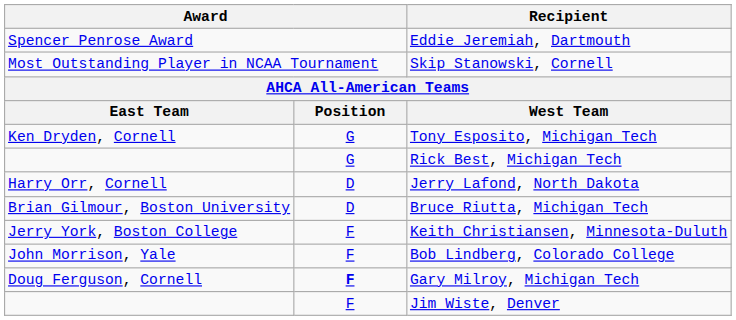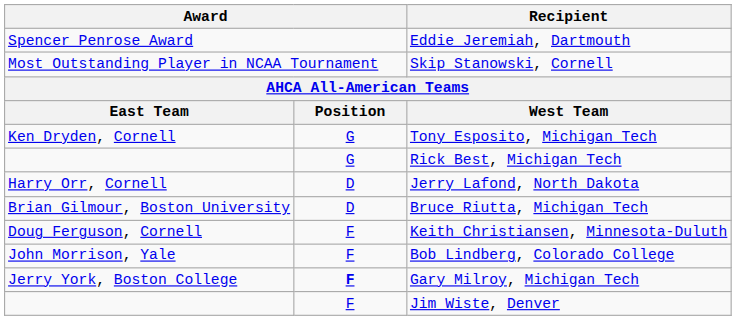Keith Christiansen, Minnesota-Duluth | column 1: Jerry York, Boston College -> Doug Ferguson, Cornell
Gary Milroy, Michigan Tech | column 1: Doug Ferguson, Cornell -> Jerry York, Boston College
